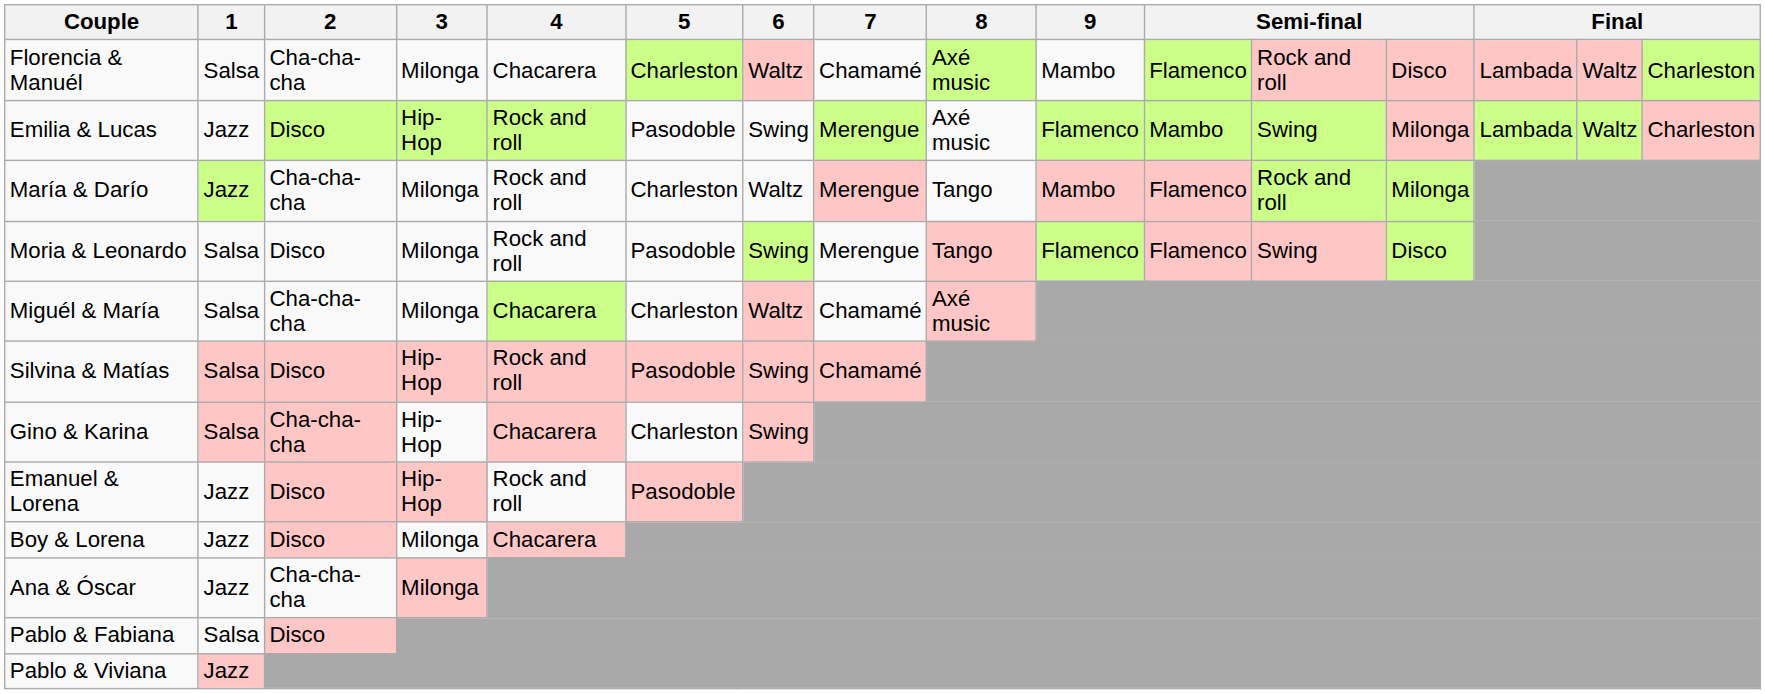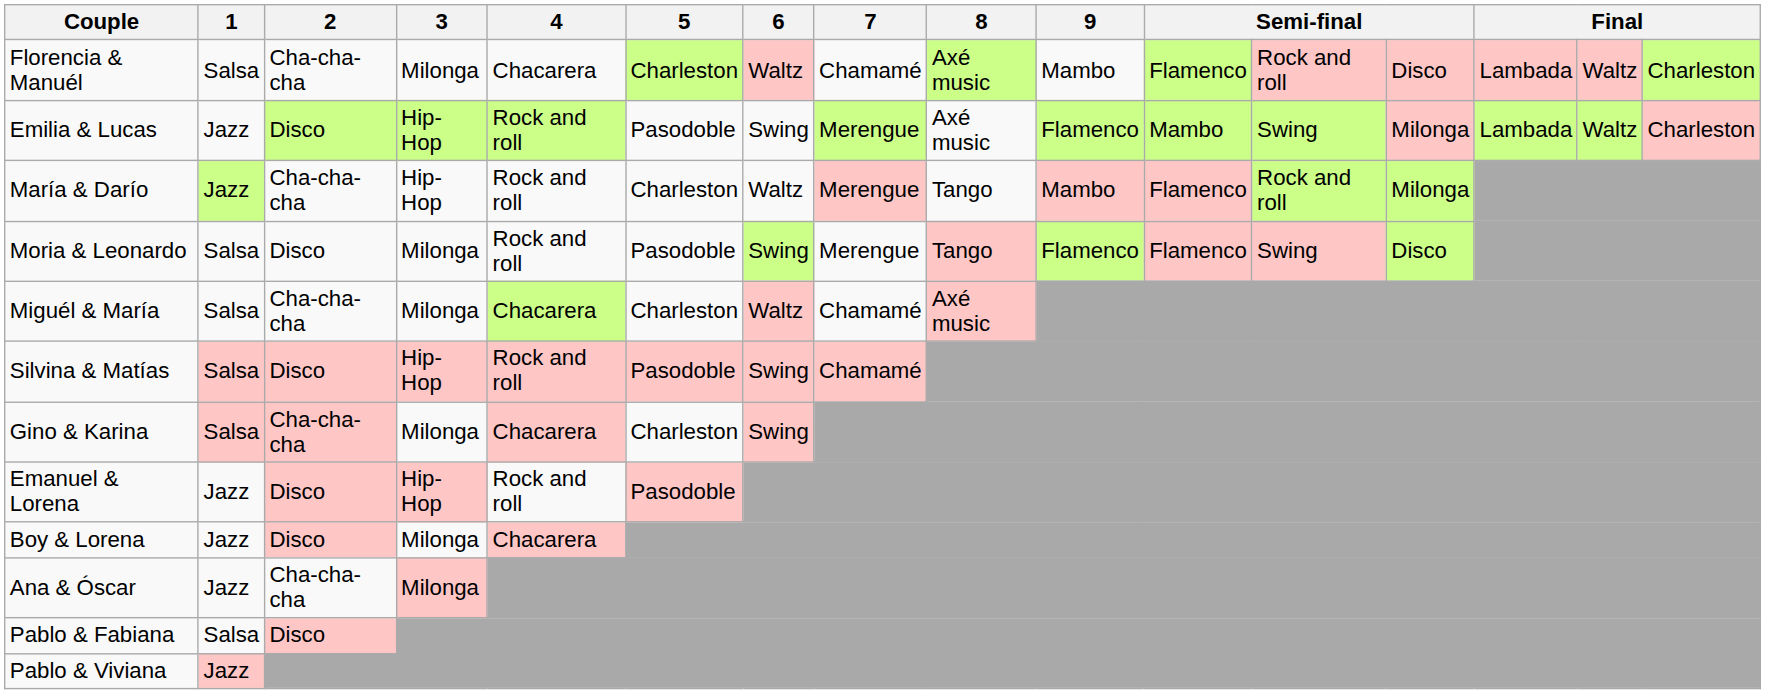María & Darío | 3: Milonga -> Hip-Hop
Gino & Karina | 3: Hip-Hop -> Milonga
